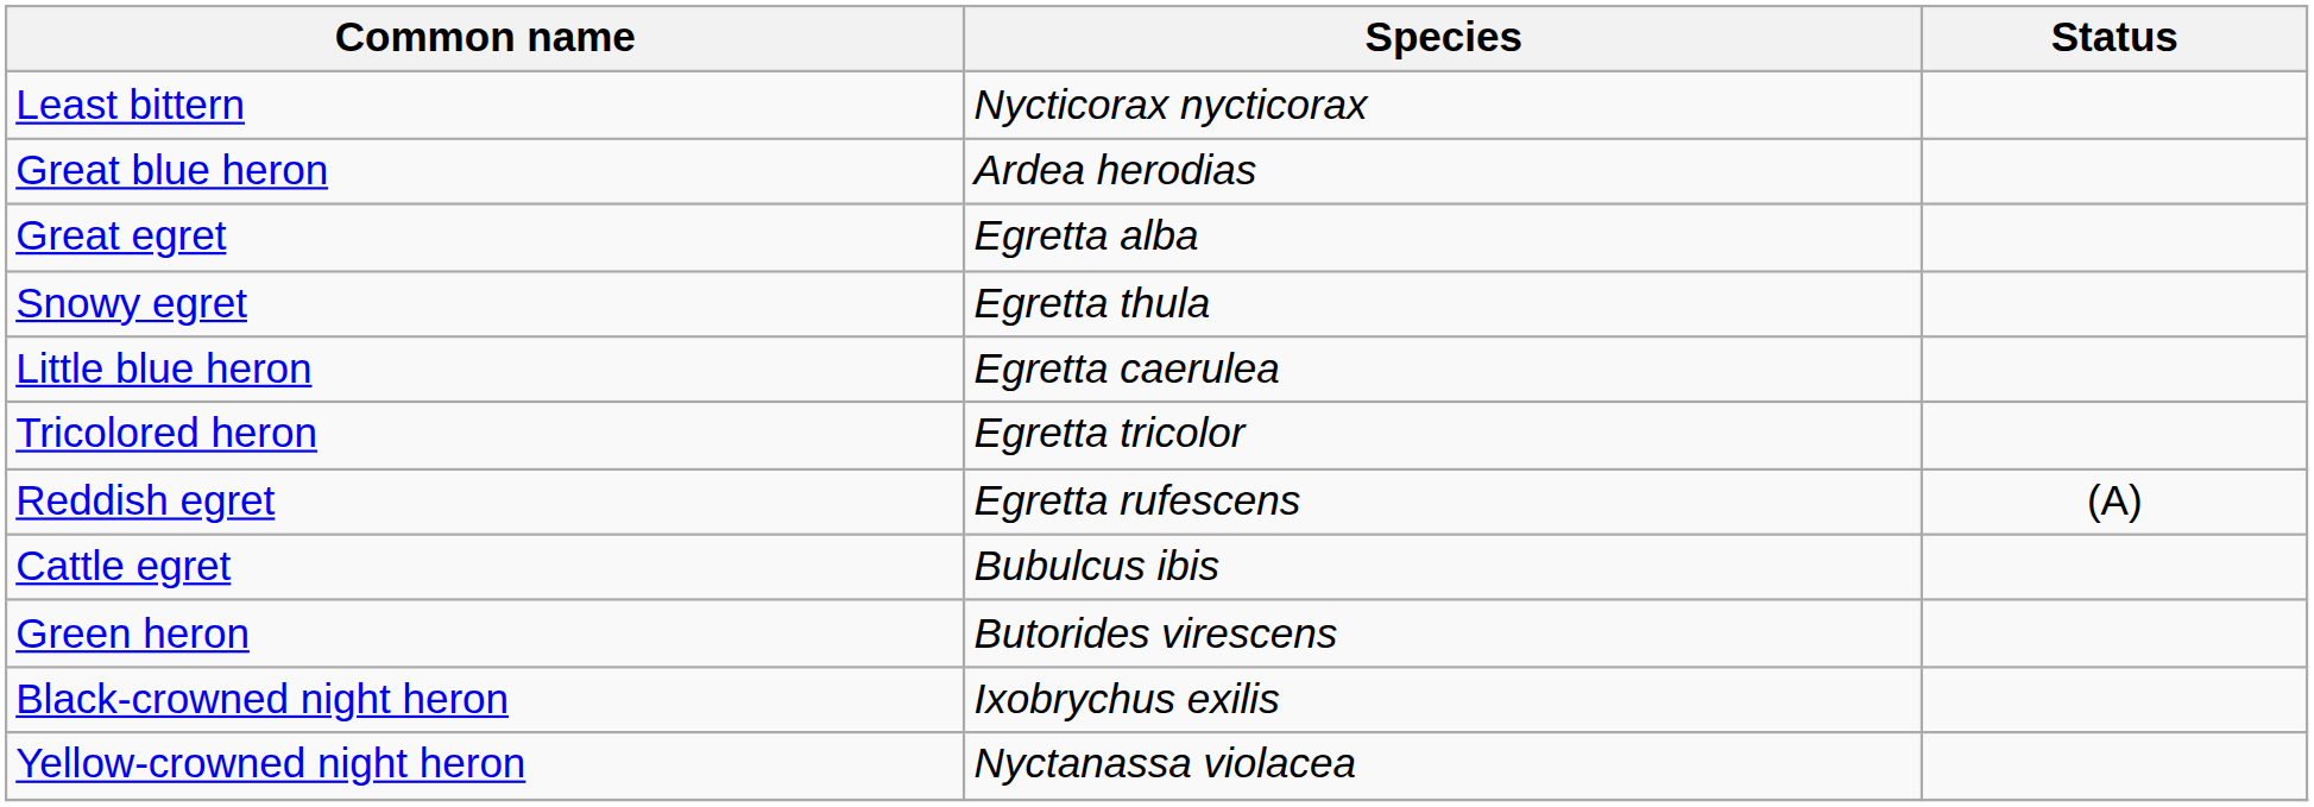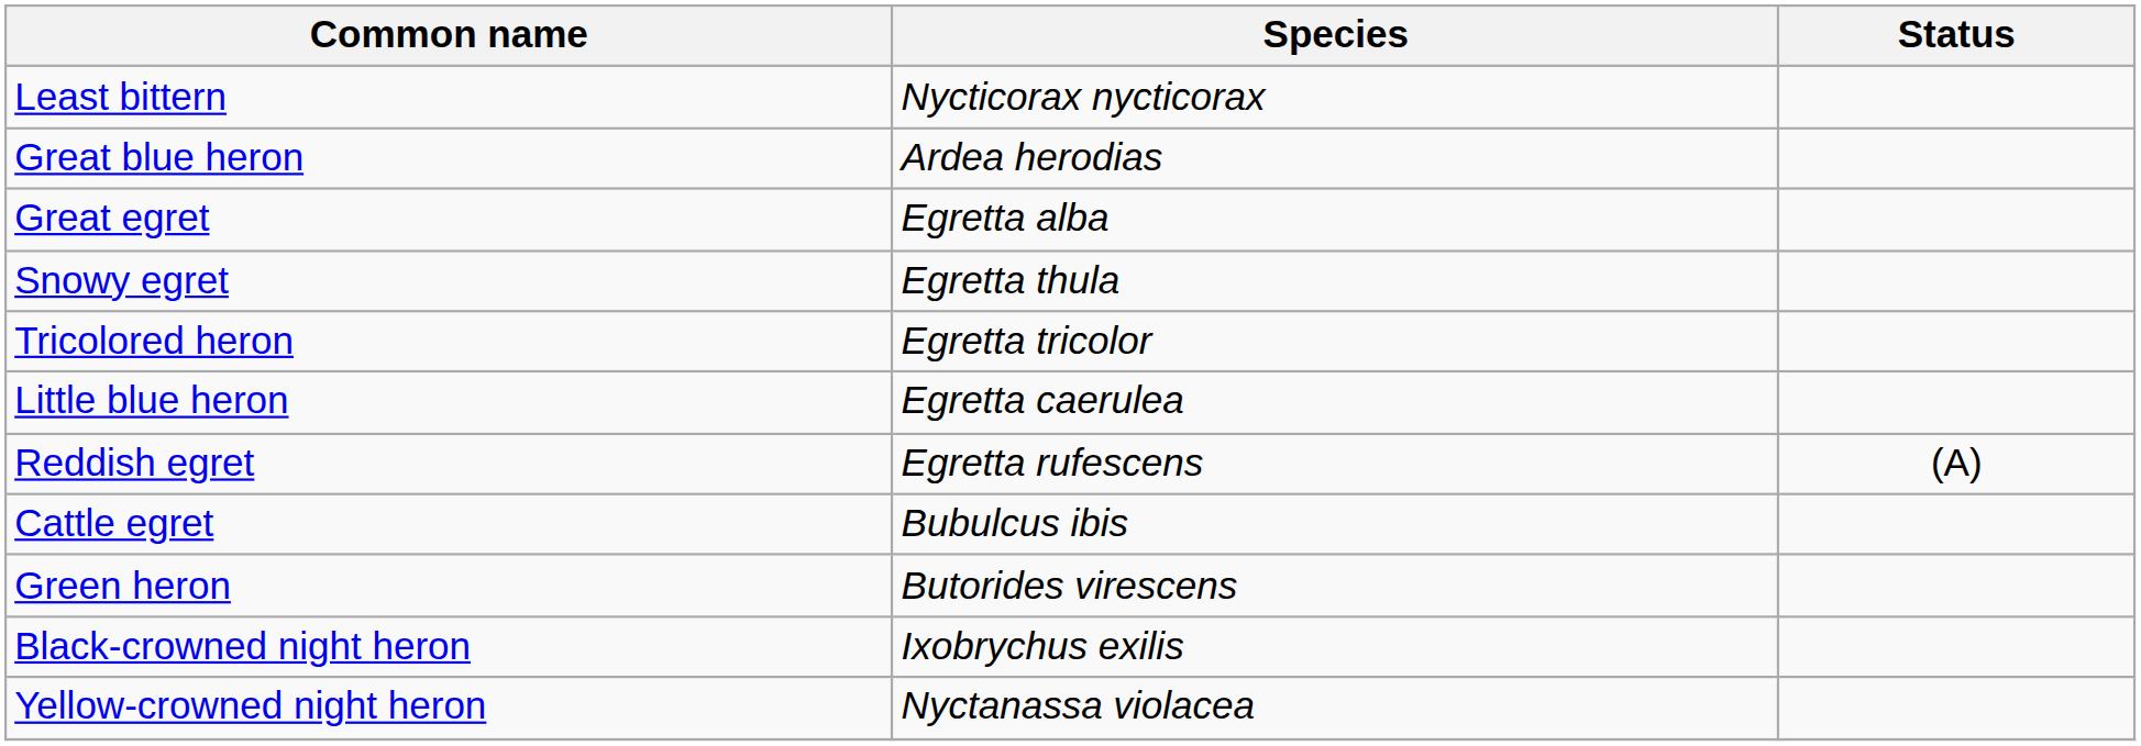rows swapped: Little blue heron <-> Tricolored heron
